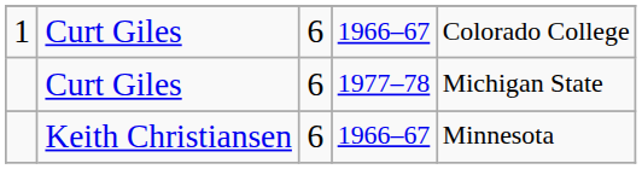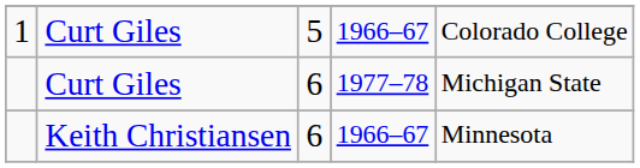1 | column 3: 6 -> 5
